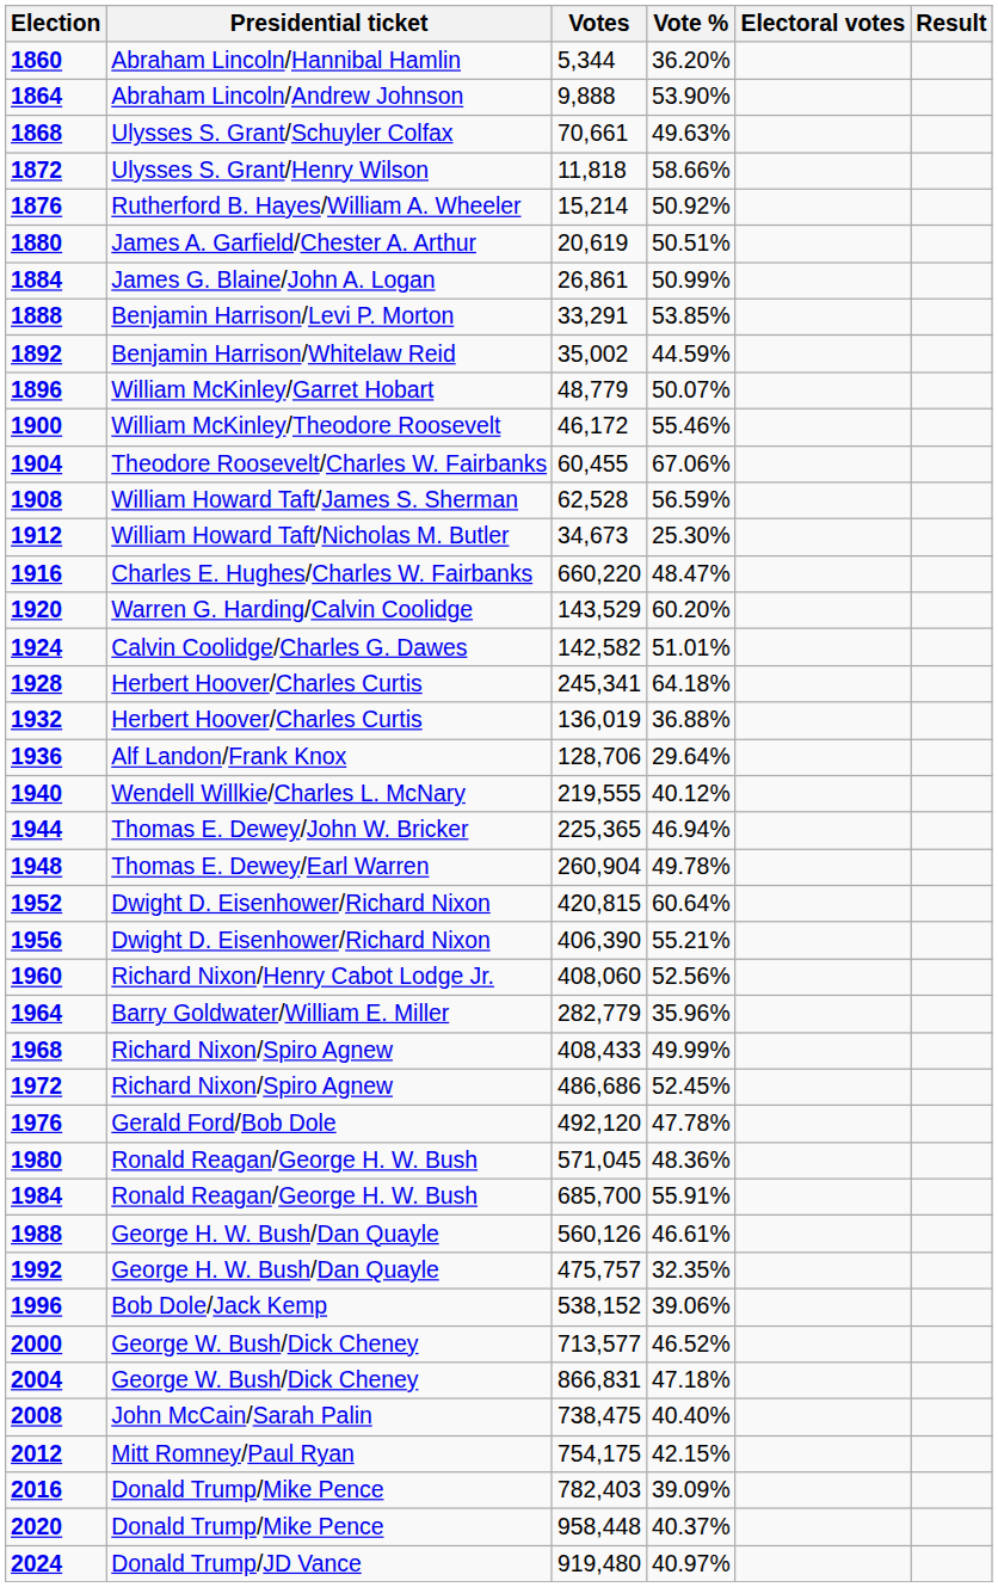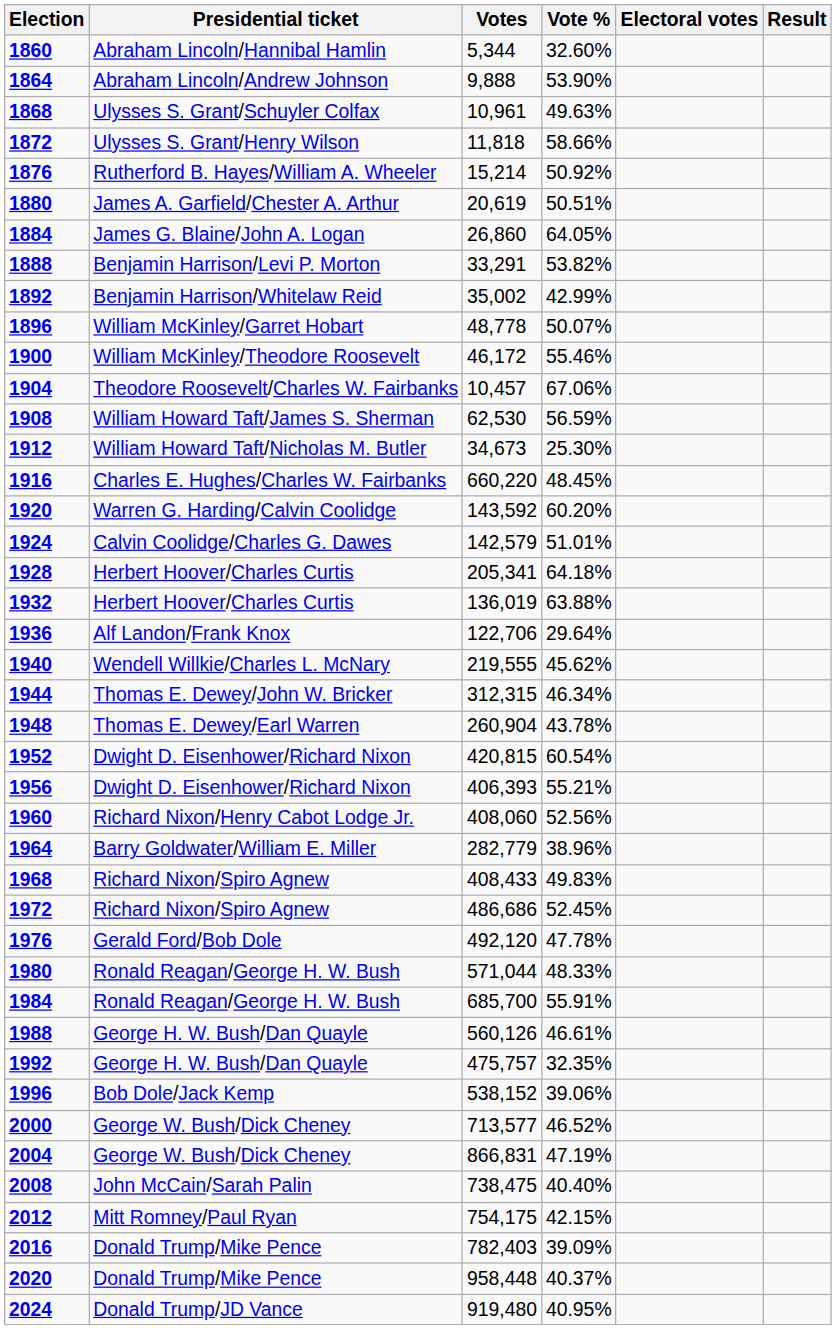1860 | Vote %: 36.20% -> 32.60%
1868 | Votes: 70,661 -> 10,961
1884 | Votes: 26,861 -> 26,860
1884 | Vote %: 50.99% -> 64.05%
1888 | Vote %: 53.85% -> 53.82%
1892 | Vote %: 44.59% -> 42.99%
1896 | Votes: 48,779 -> 48,778
1904 | Votes: 60,455 -> 10,457
1908 | Votes: 62,528 -> 62,530
1916 | Vote %: 48.47% -> 48.45%
1920 | Votes: 143,529 -> 143,592
1924 | Votes: 142,582 -> 142,579
1928 | Votes: 245,341 -> 205,341
1932 | Vote %: 36.88% -> 63.88%
1936 | Votes: 128,706 -> 122,706
1940 | Vote %: 40.12% -> 45.62%
1944 | Votes: 225,365 -> 312,315
1944 | Vote %: 46.94% -> 46.34%
1948 | Vote %: 49.78% -> 43.78%
1952 | Vote %: 60.64% -> 60.54%
1956 | Votes: 406,390 -> 406,393
1964 | Vote %: 35.96% -> 38.96%
1968 | Vote %: 49.99% -> 49.83%
1980 | Votes: 571,045 -> 571,044
1980 | Vote %: 48.36% -> 48.33%
2004 | Vote %: 47.18% -> 47.19%
2024 | Vote %: 40.97% -> 40.95%
